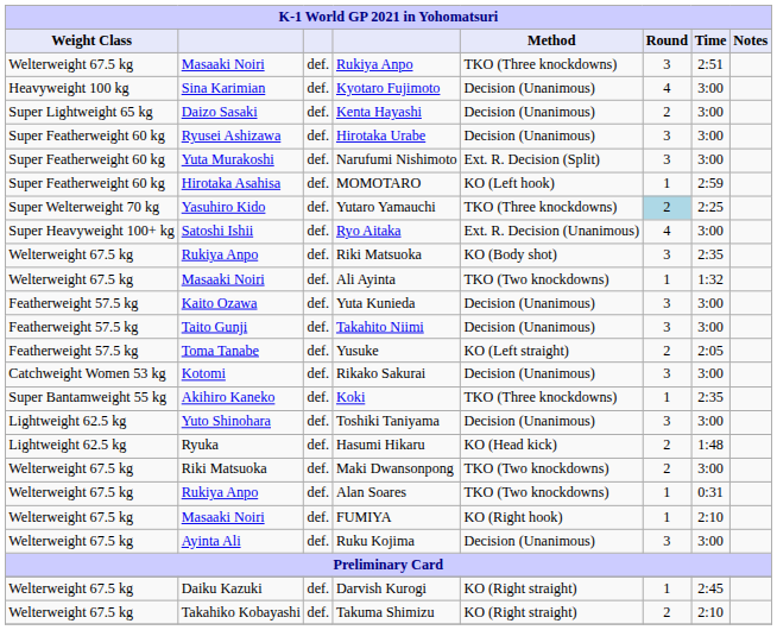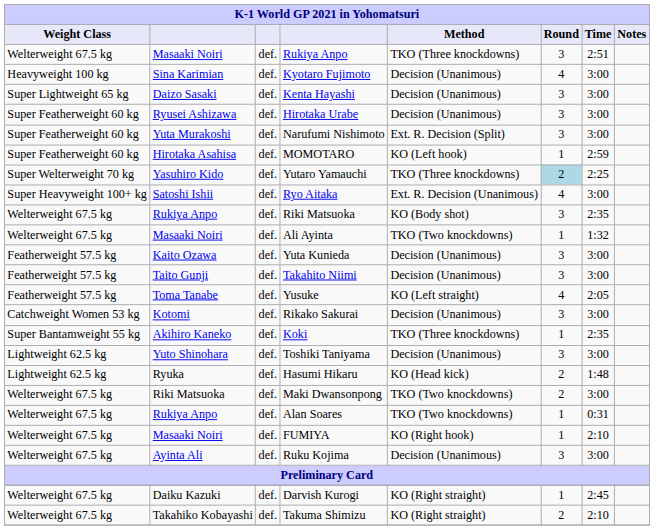Kenta Hayashi | Round: 2 -> 3
Yusuke | Round: 2 -> 4
